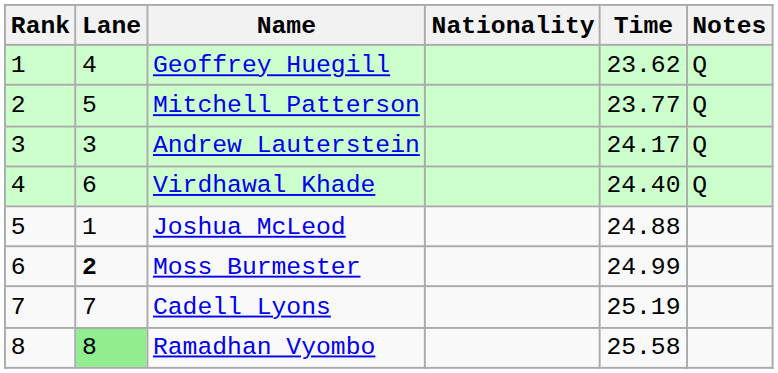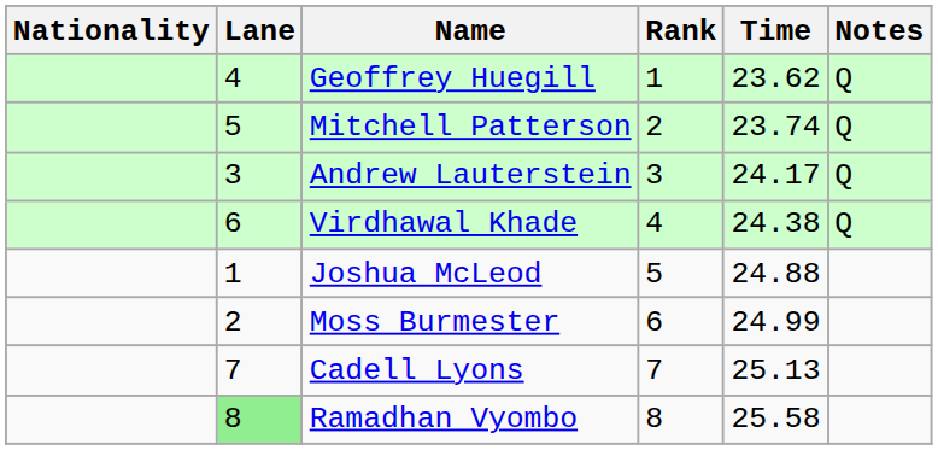columns swapped: Rank <-> Nationality
Mitchell Patterson | Time: 23.77 -> 23.74
Virdhawal Khade | Time: 24.40 -> 24.38
Moss Burmester | Lane: bold -> normal
Cadell Lyons | Time: 25.19 -> 25.13
